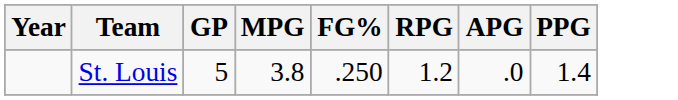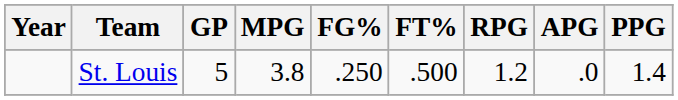+ column: FT% | .500
